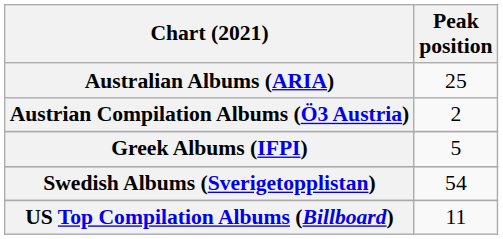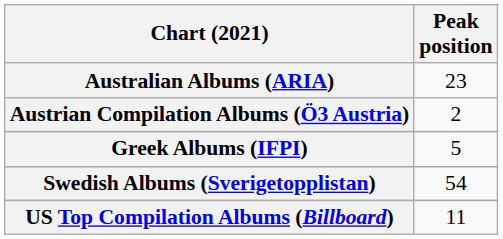Australian Albums (ARIA) | Peak position: 25 -> 23
